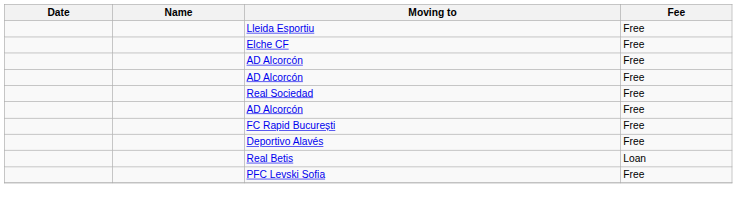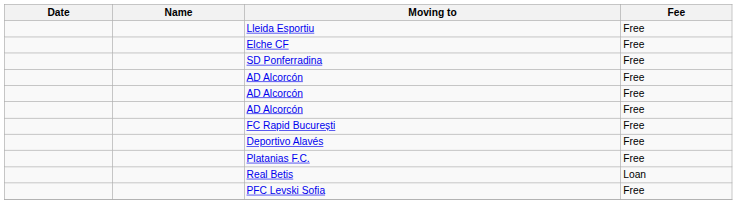+ row: SD Ponferradina | Free
- row: Real Sociedad | Free
+ row: Platanias F.C. | Free
